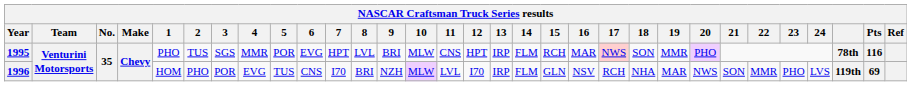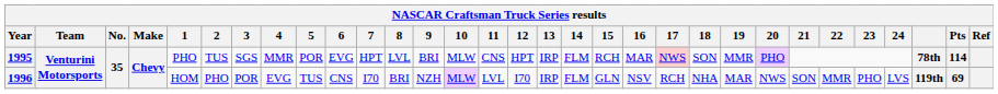1995 | Pts: 116 -> 114
